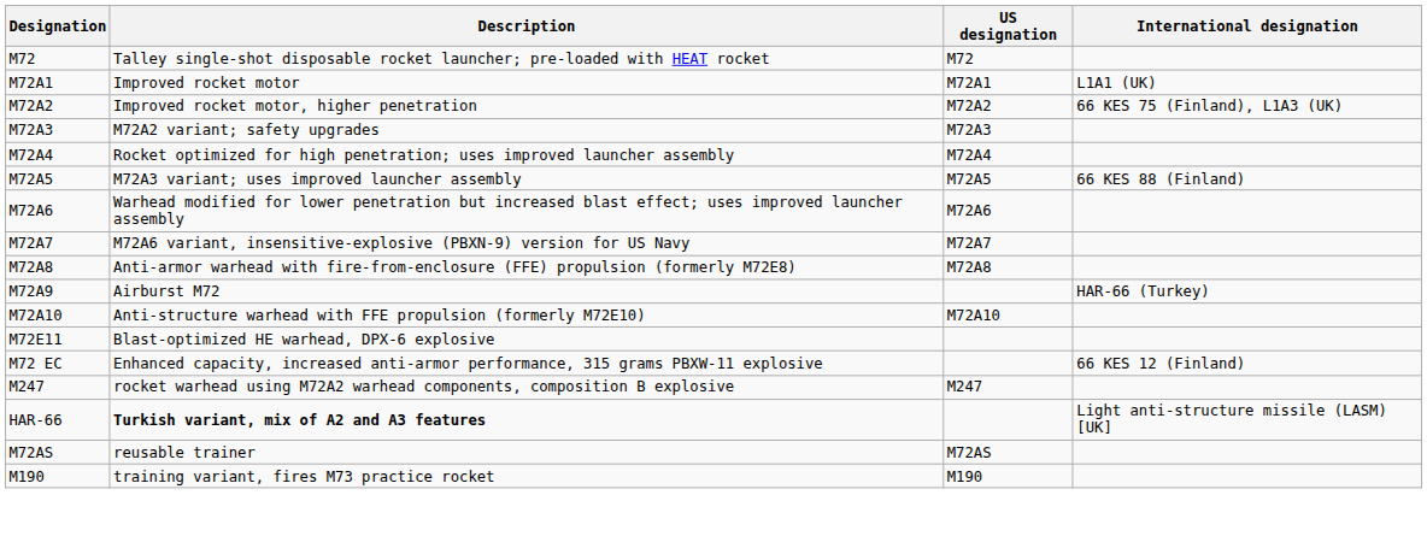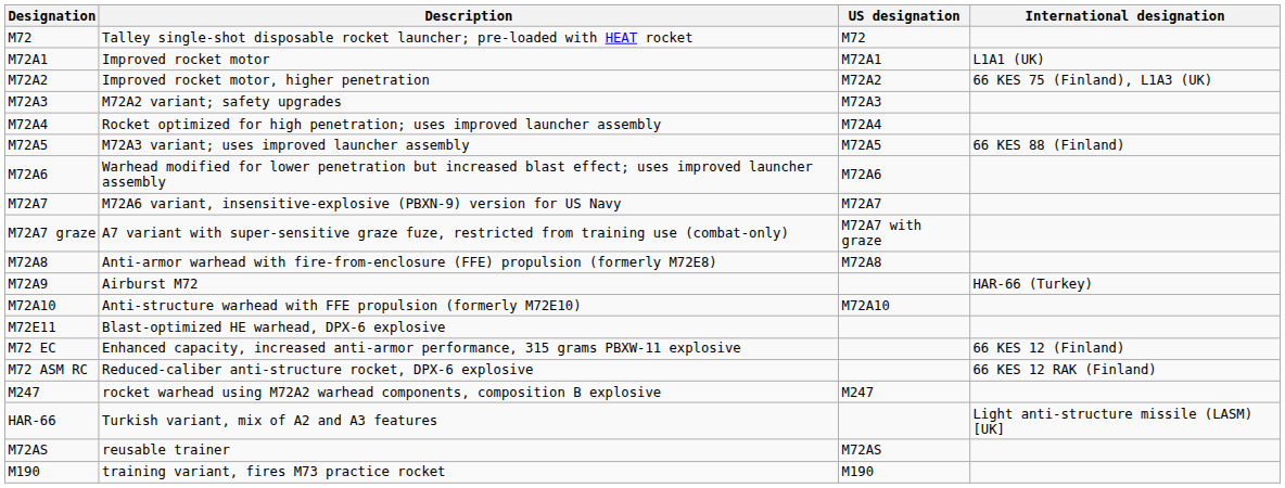+ row: M72A7 graze | A7 variant with super-sensitive graze fuze, restricted from training use (combat-only) | M72A7 with graze
+ row: M72 ASM RC | Reduced-caliber anti-structure rocket, DPX-6 explosive | 66 KES 12 RAK (Finland)
HAR-66 | Description: bold -> normal
